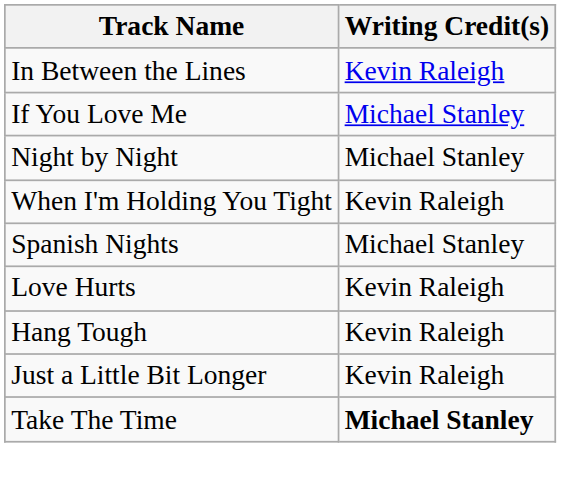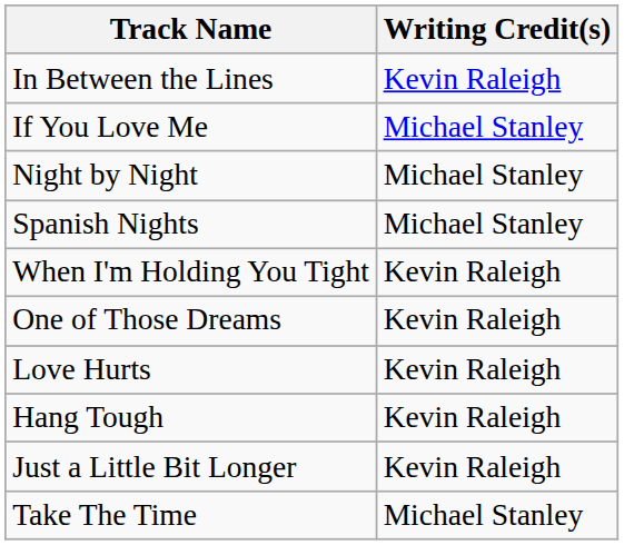rows swapped: When I'm Holding You Tight <-> Spanish Nights
+ row: One of Those Dreams | Kevin Raleigh
Take The Time | Writing Credit(s): bold -> normal
